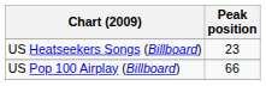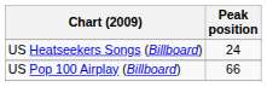US Heatseekers Songs (Billboard) | Peak position: 23 -> 24
